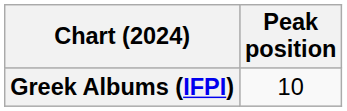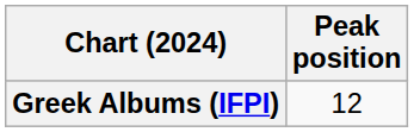Greek Albums (IFPI) | Peak position: 10 -> 12
